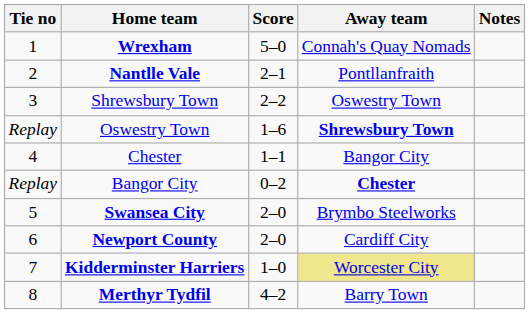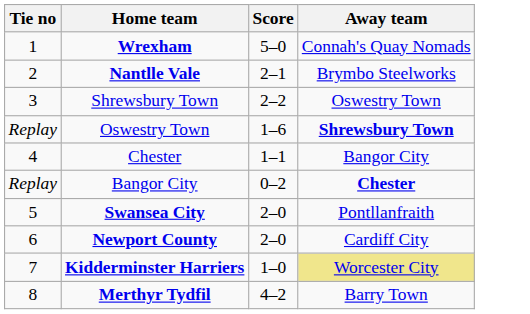- column: Notes
Nantlle Vale | Away team: Pontllanfraith -> Brymbo Steelworks
Swansea City | Away team: Brymbo Steelworks -> Pontllanfraith
